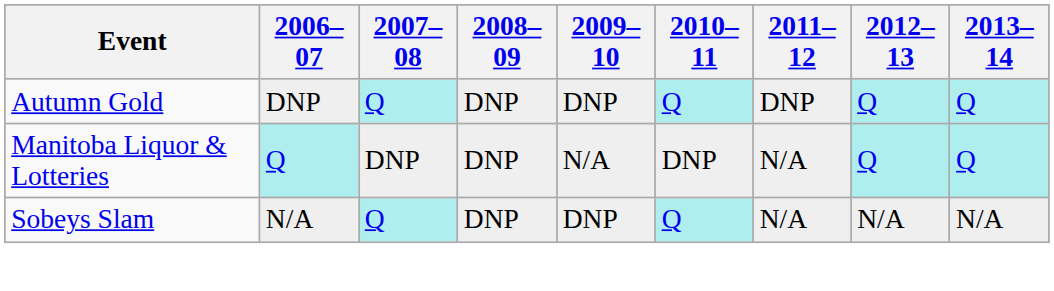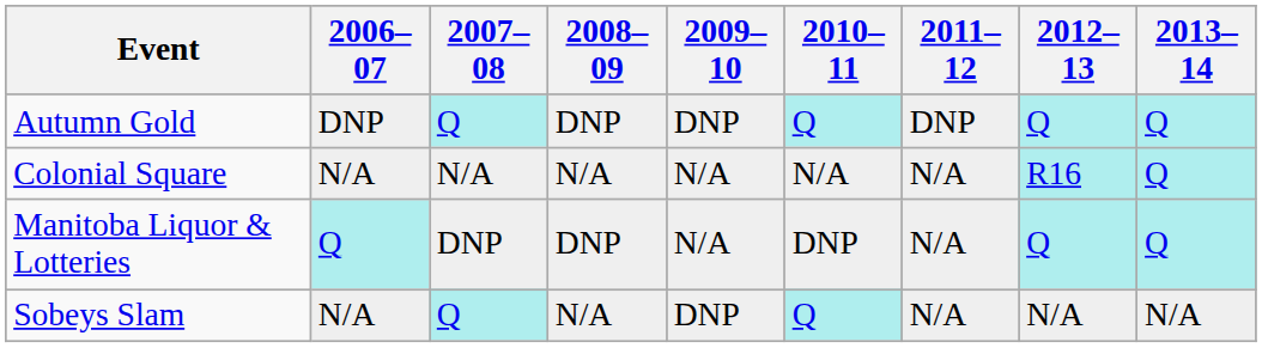+ row: Colonial Square | N/A | N/A | N/A | N/A | N/A | N/A | R16 | Q
Sobeys Slam | 2008–09: DNP -> N/A
